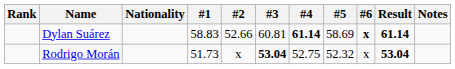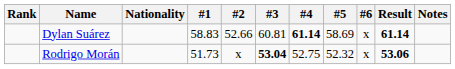Dylan Suárez | #6: bold -> normal
Rodrigo Morán | Result: 53.04 -> 53.06
